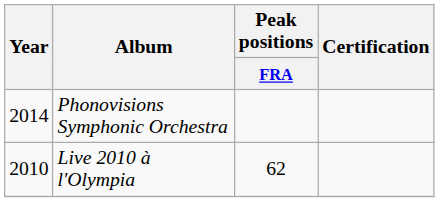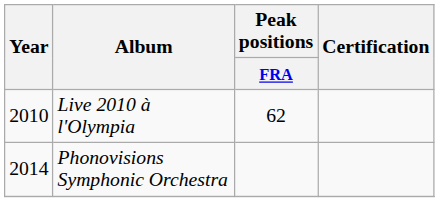rows swapped: Live 2010 à l'Olympia <-> Phonovisions Symphonic Orchestra
